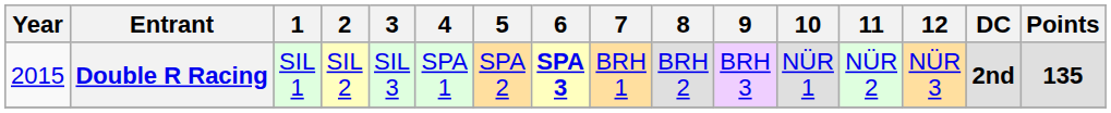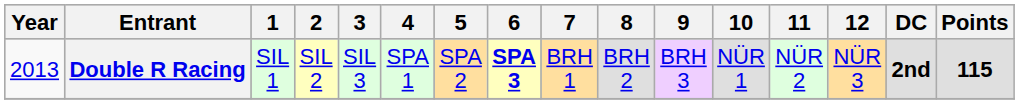Double R Racing | Year: 2015 -> 2013
Double R Racing | Points: 135 -> 115
